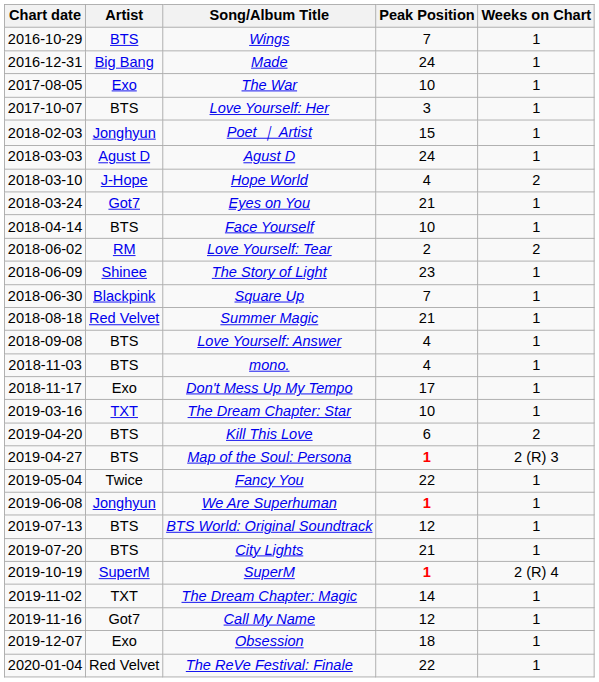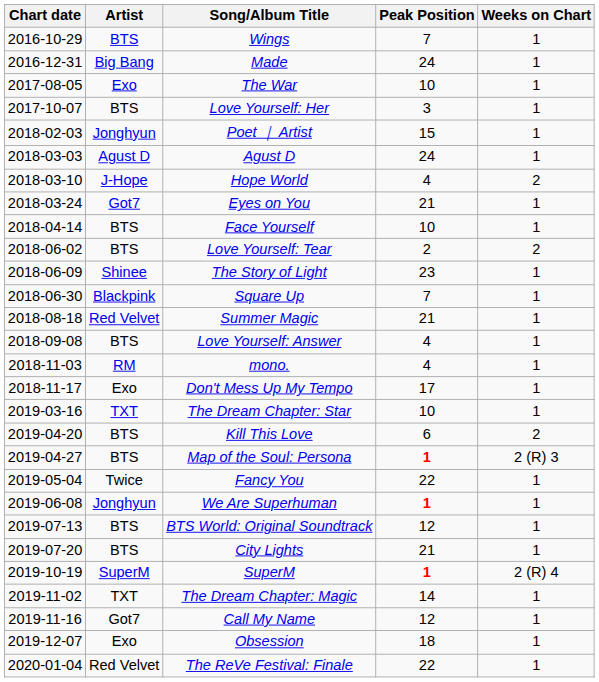Love Yourself: Tear | Artist: RM -> BTS
mono. | Artist: BTS -> RM
